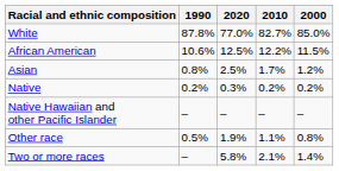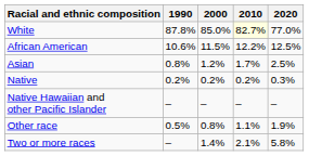columns swapped: 2000 <-> 2020
White | 2010: no background -> lightyellow background
